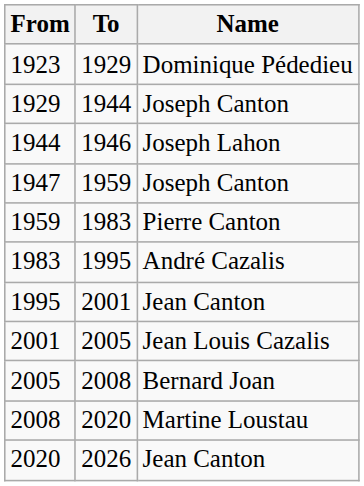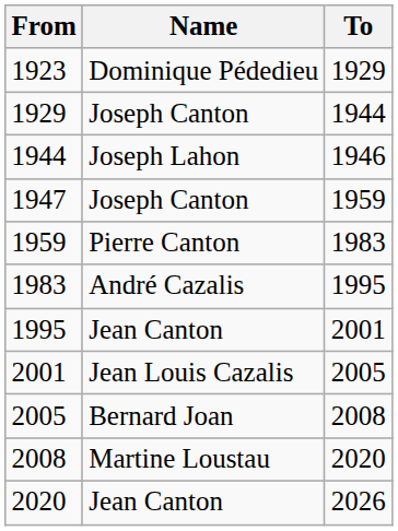columns swapped: To <-> Name
